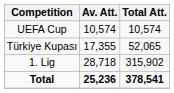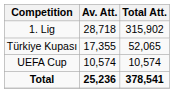rows swapped: 1. Lig <-> UEFA Cup
